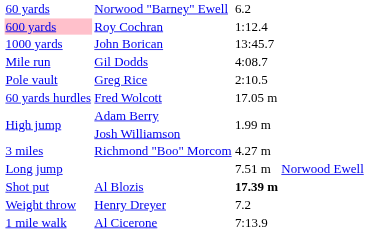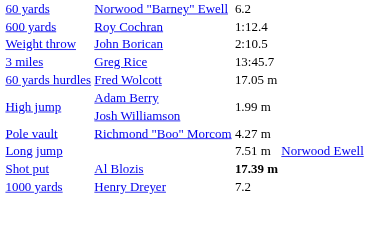Roy Cochran | column 1: pink background -> no background
John Borican | column 1: 1000 yards -> Weight throw
John Borican | column 3: 13:45.7 -> 2:10.5
- row: Mile run | Gil Dodds | 4:08.7
Greg Rice | column 1: Pole vault -> 3 miles
Greg Rice | column 3: 2:10.5 -> 13:45.7
Richmond "Boo" Morcom | column 1: 3 miles -> Pole vault
Henry Dreyer | column 1: Weight throw -> 1000 yards
- row: 1 mile walk | Al Cicerone | 7:13.9
